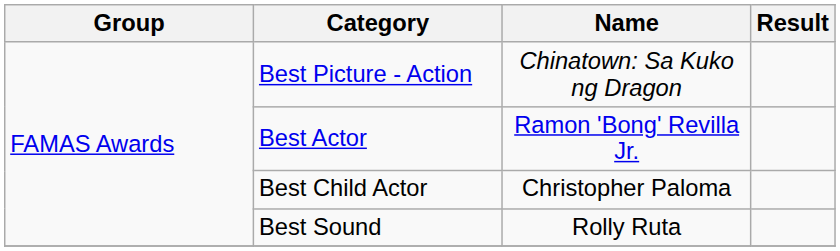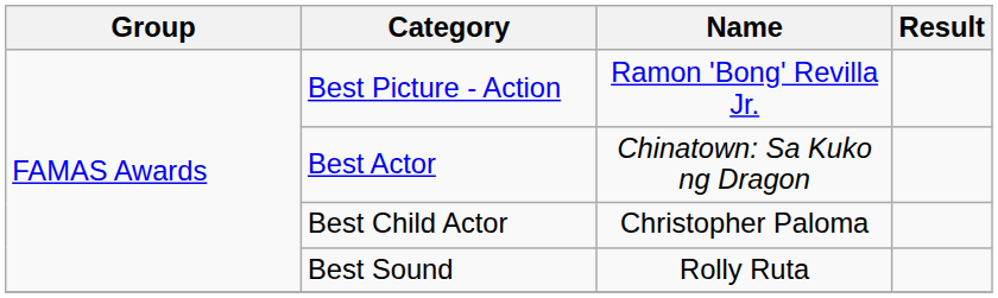Best Picture - Action | Name: Chinatown: Sa Kuko ng Dragon -> Ramon 'Bong' Revilla Jr.
Best Actor | Name: Ramon 'Bong' Revilla Jr. -> Chinatown: Sa Kuko ng Dragon
